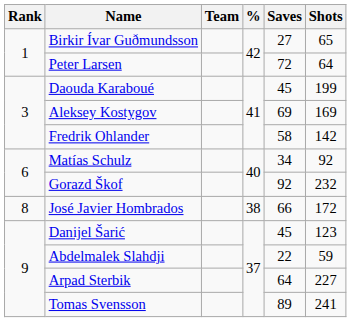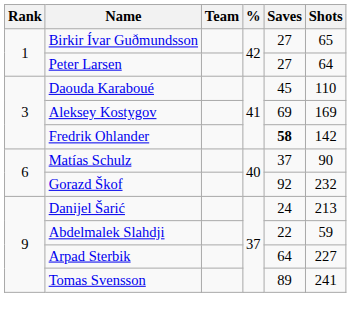Peter Larsen | Saves: 72 -> 27
Daouda Karaboué | Shots: 199 -> 110
Fredrik Ohlander | Saves: normal -> bold
Matías Schulz | Saves: 34 -> 37
Matías Schulz | Shots: 92 -> 90
- row: 8 | José Javier Hombrados | 38 | 66 | 172
Danijel Šarić | Saves: 45 -> 24
Danijel Šarić | Shots: 123 -> 213
